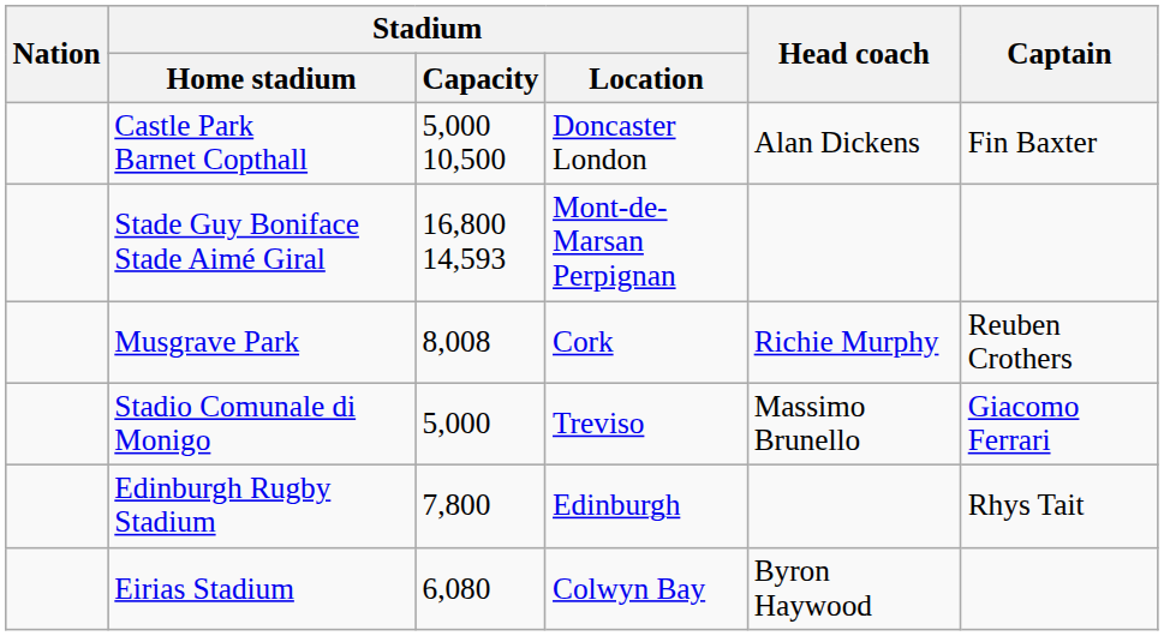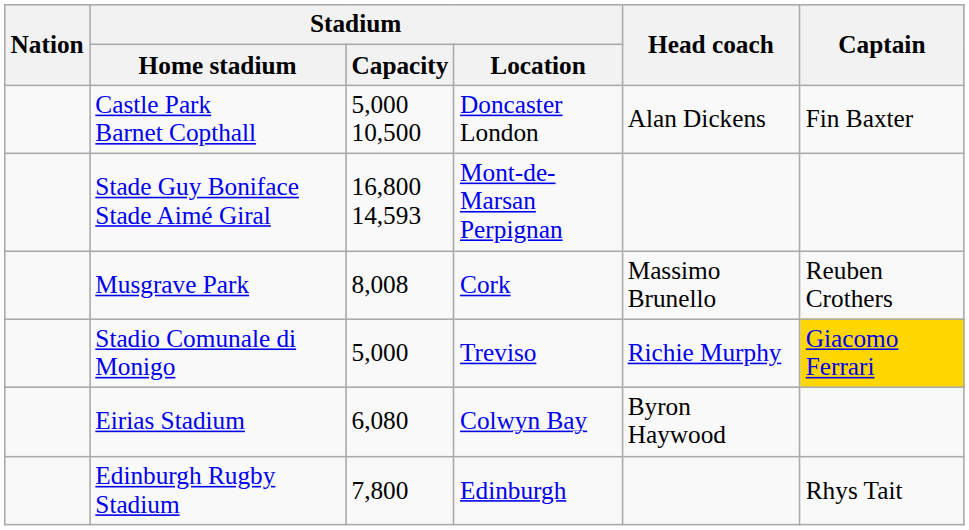Musgrave Park | Head coach: Richie Murphy -> Massimo Brunello
Stadio Comunale di Monigo | Head coach: Massimo Brunello -> Richie Murphy
Stadio Comunale di Monigo | Captain: no background -> gold background
rows swapped: Edinburgh Rugby Stadium <-> Eirias Stadium
